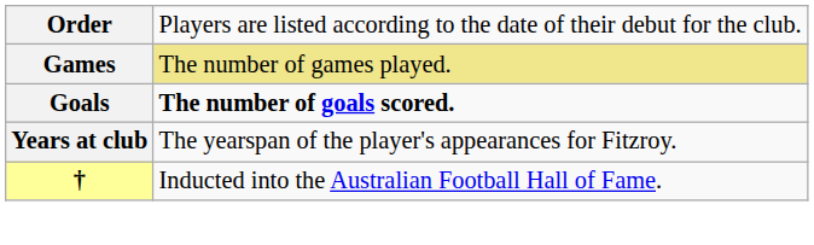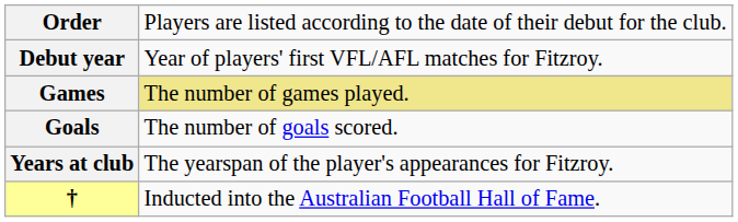+ row: Debut year | Year of players' first VFL/AFL matches for Fitzroy.
Goals | column 2: bold -> normal
